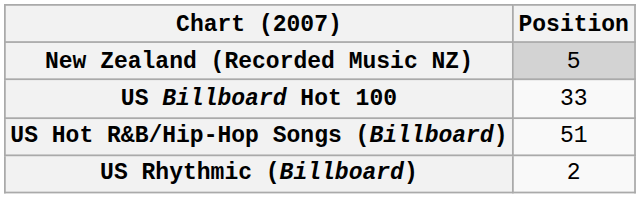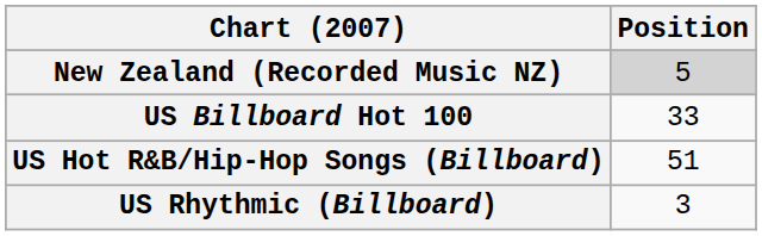US Rhythmic (Billboard) | Position: 2 -> 3
